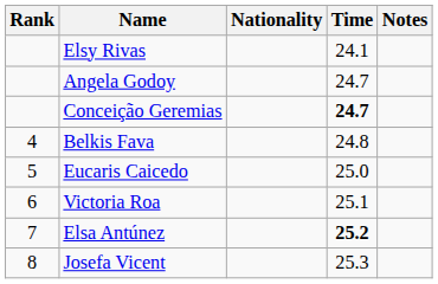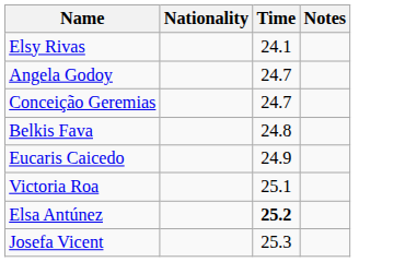- column: Rank | 4 | 5 | 6 | 7 | 8
Conceição Geremias | Time: bold -> normal
Eucaris Caicedo | Time: 25.0 -> 24.9
